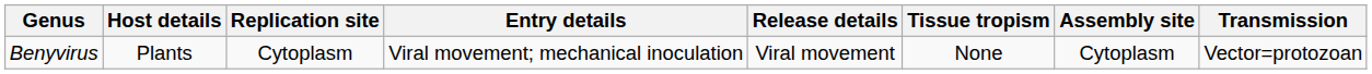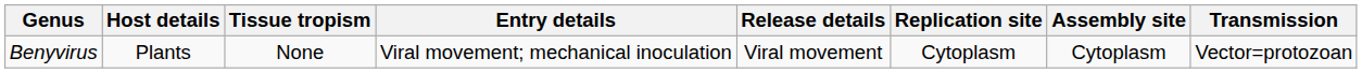columns swapped: Tissue tropism <-> Replication site
